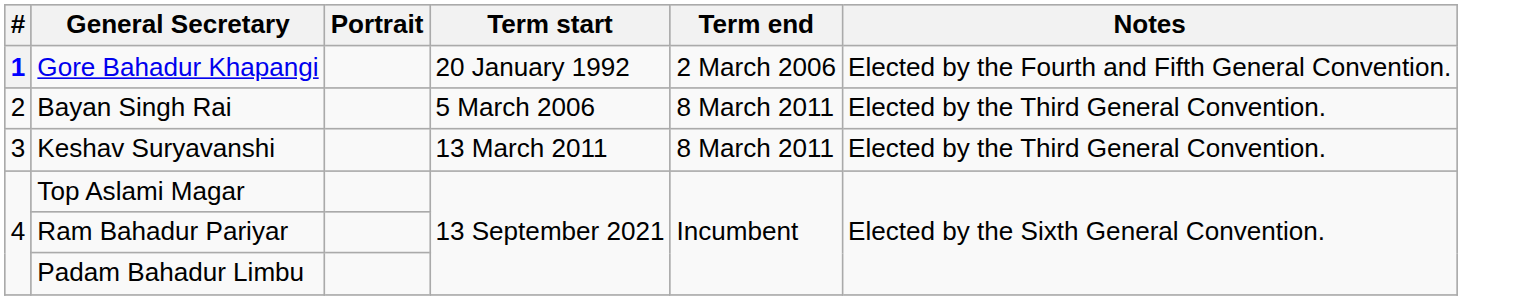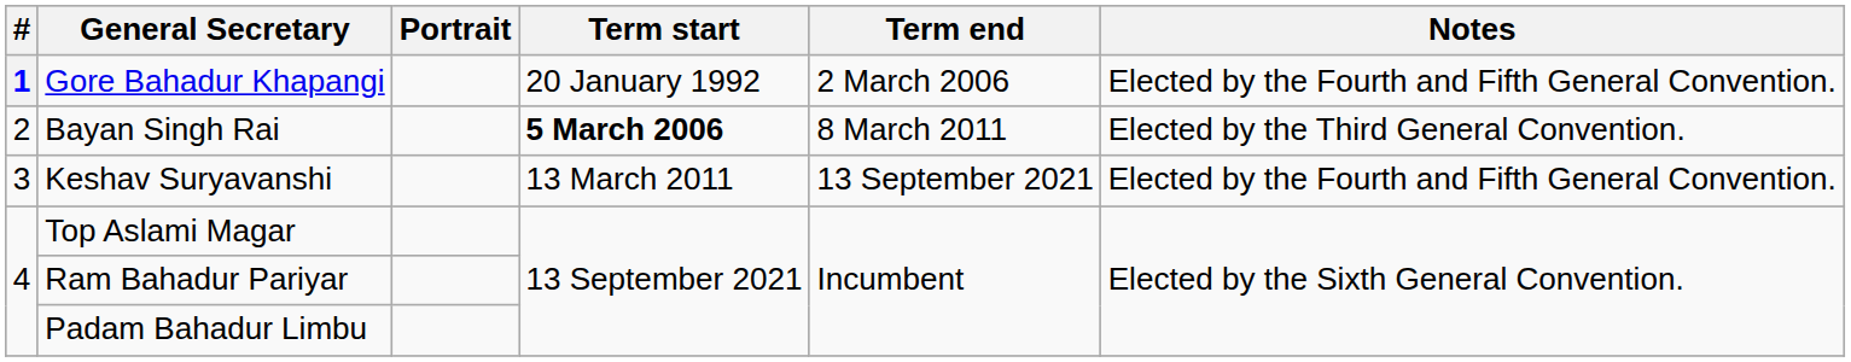Bayan Singh Rai | Term start: normal -> bold
Keshav Suryavanshi | Term end: 8 March 2011 -> 13 September 2021
Keshav Suryavanshi | Notes: Elected by the Third General Convention. -> Elected by the Fourth and Fifth General Convention.
